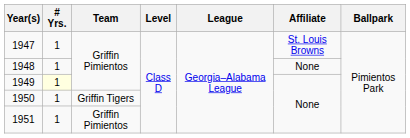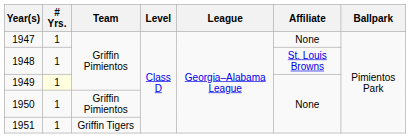1947 | Affiliate: St. Louis Browns -> None
1948 | Affiliate: None -> St. Louis Browns
1950 | Team: Griffin Tigers -> Griffin Pimientos
1951 | Team: Griffin Pimientos -> Griffin Tigers
